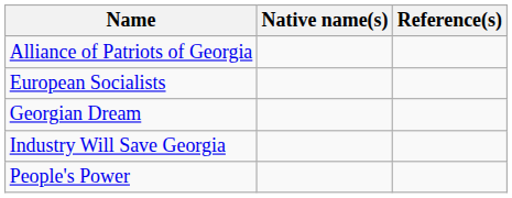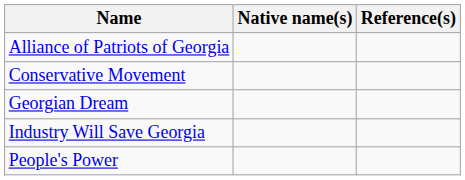+ row: Conservative Movement
- row: European Socialists
